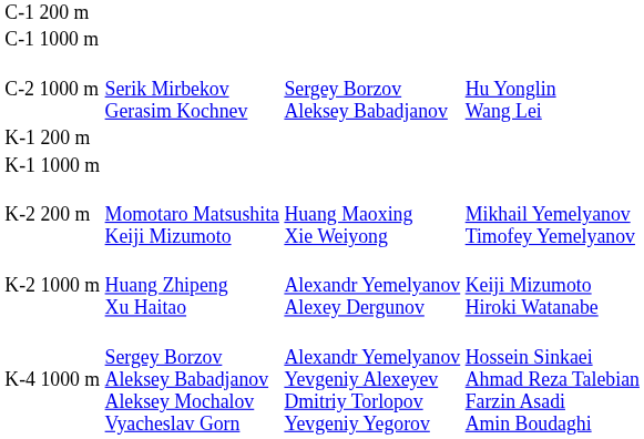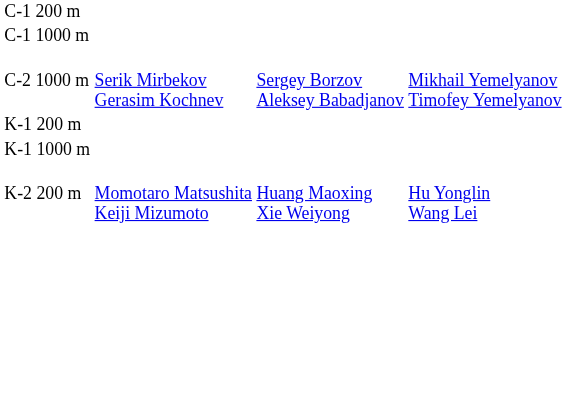C-2 1000 m | column 4: Hu Yonglin Wang Lei -> Mikhail Yemelyanov Timofey Yemelyanov
K-2 200 m | column 4: Mikhail Yemelyanov Timofey Yemelyanov -> Hu Yonglin Wang Lei
- row: K-2 1000 m | Huang Zhipeng Xu Haitao | Alexandr Yemelyanov Alexey Dergunov | Keiji Mizumoto Hiroki Watanabe
- row: K-4 1000 m | Sergey Borzov Aleksey Babadjanov Aleksey Mochalov Vyacheslav Gorn | Alexandr Yemelyanov Yevgeniy Alexeyev Dmitriy Torlopov Yevgeniy Yegorov | Hossein Sinkaei Ahmad Reza Talebian Farzin Asadi Amin Boudaghi
